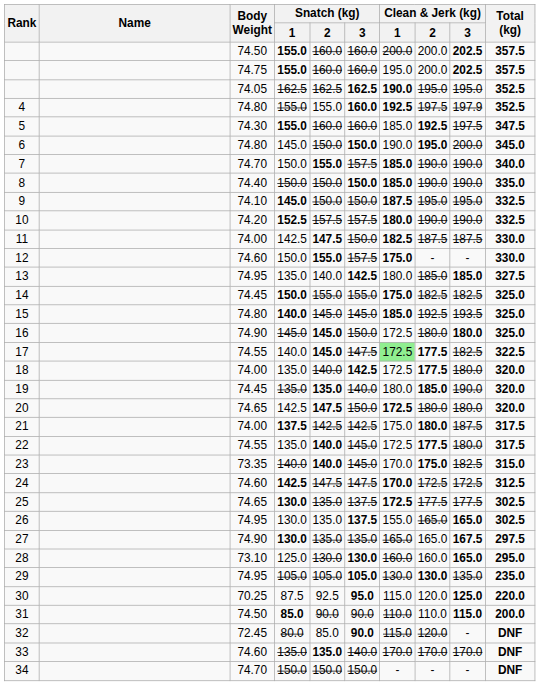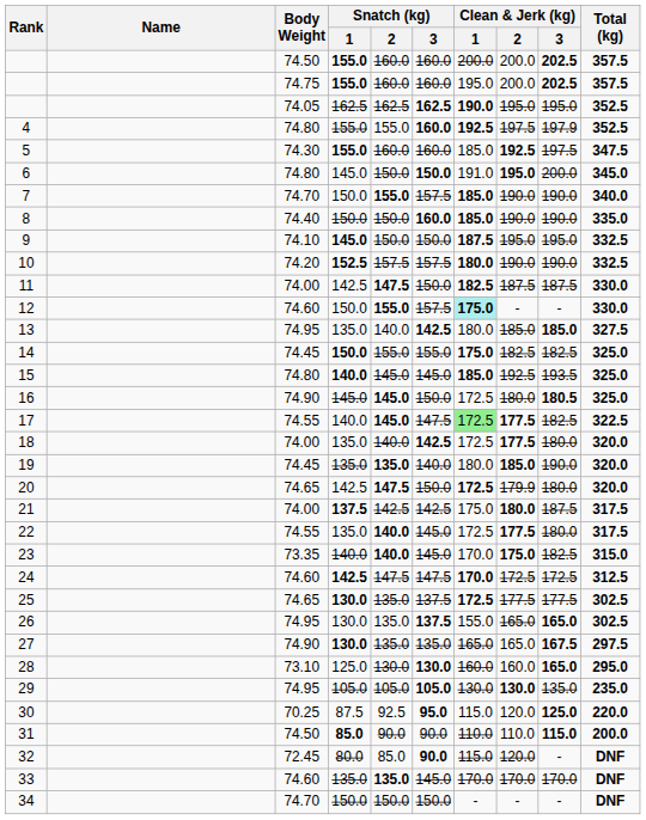6 | Clean & Jerk (kg) / 1: 190.0 -> 191.0
8 | Snatch (kg) / 3: 150.0 -> 160.0
12 | Clean & Jerk (kg) / 1: no background -> paleturquoise background
16 | Clean & Jerk (kg) / 3: 180.0 -> 180.5
20 | Clean & Jerk (kg) / 2: 180.0 -> 179.9
33 | Snatch (kg) / 3: 140.0 -> 145.0
